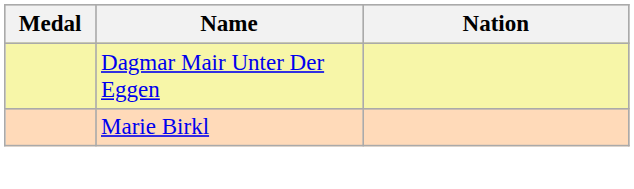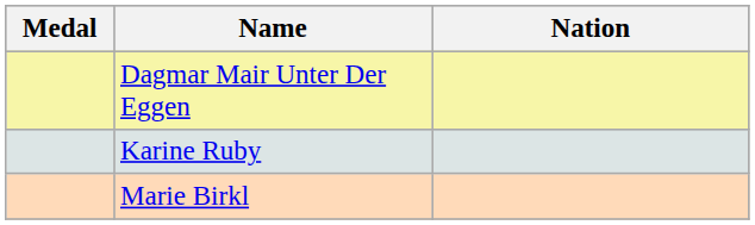+ row: Karine Ruby
